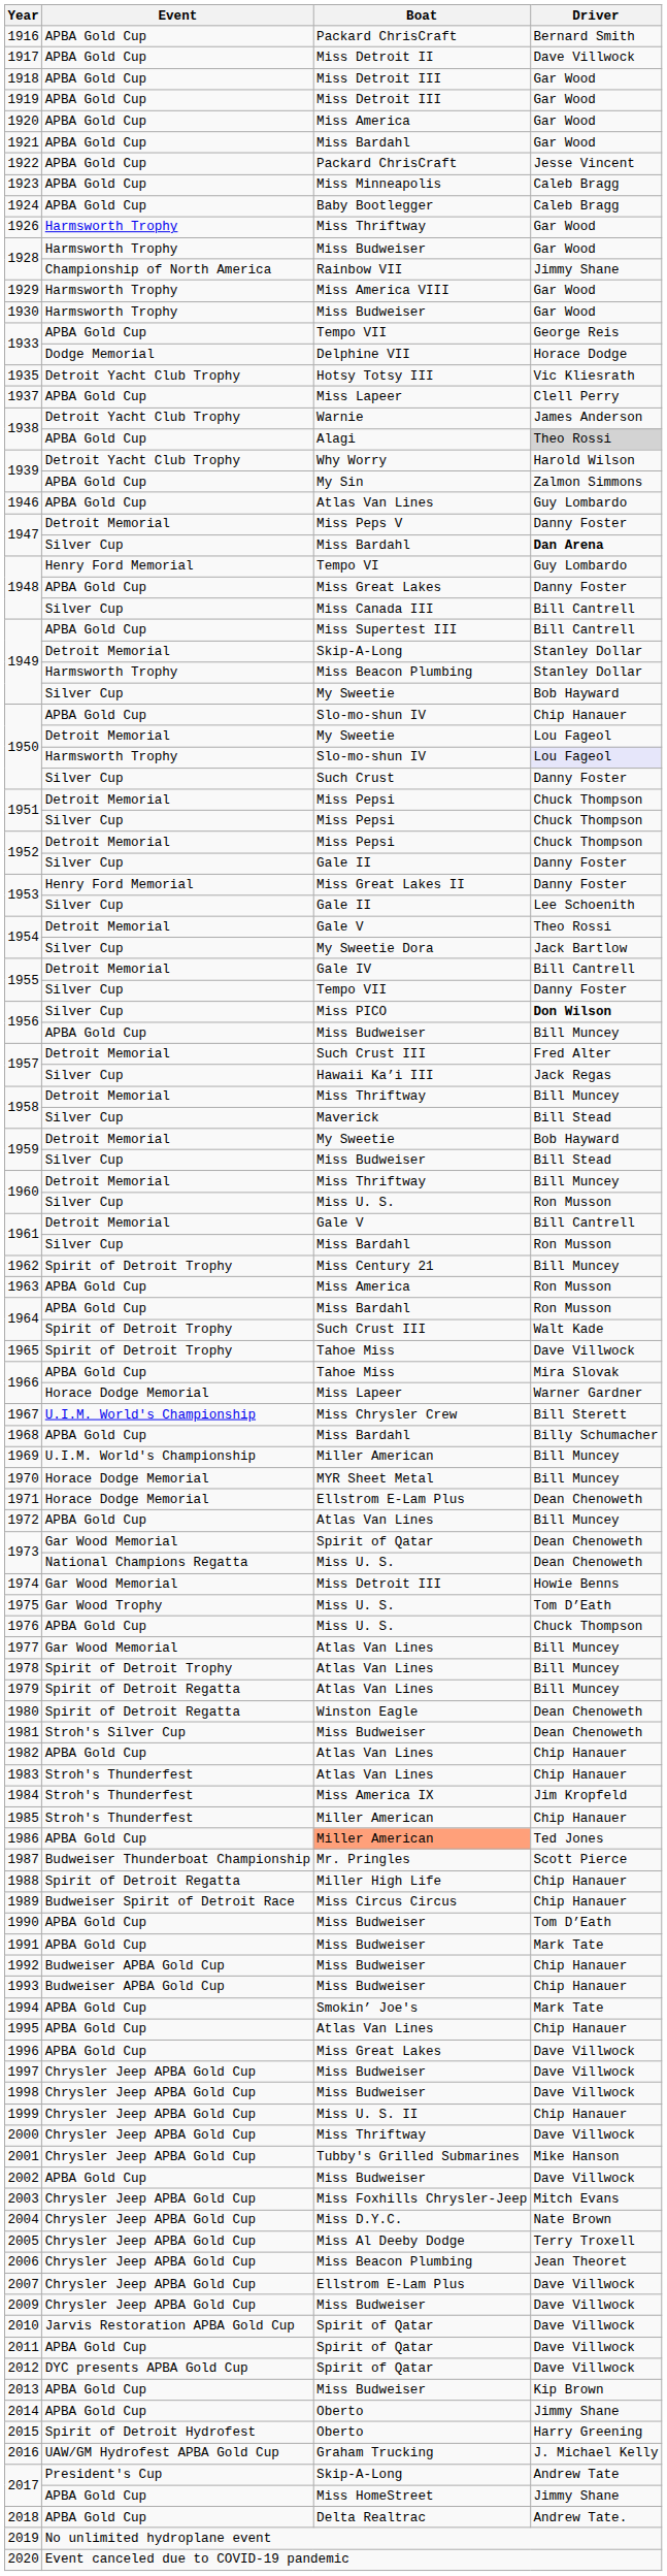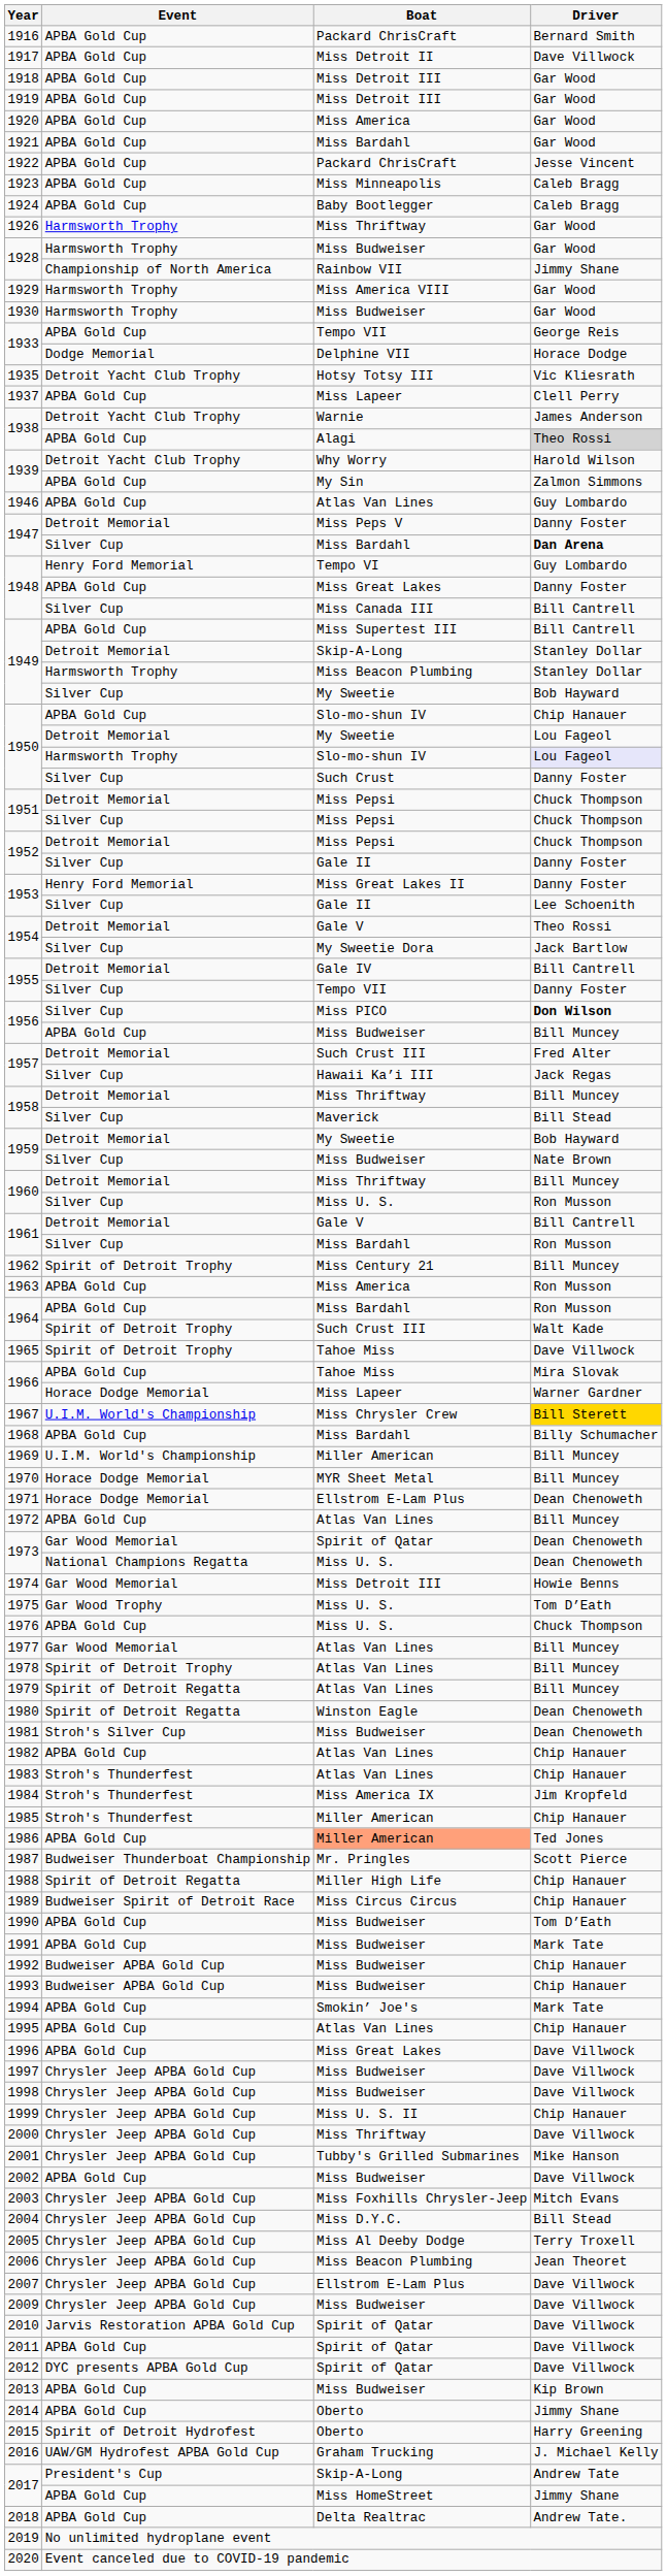1959 / Silver Cup | Driver: Bill Stead -> Nate Brown
1967 | Driver: no background -> gold background
2004 | Driver: Nate Brown -> Bill Stead
